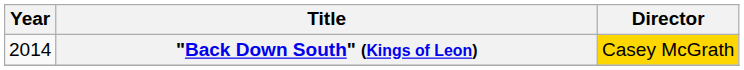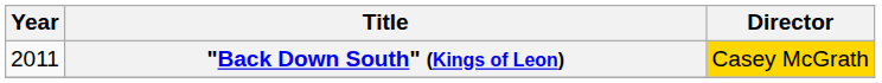"Back Down South" (Kings of Leon) | Year: 2014 -> 2011
